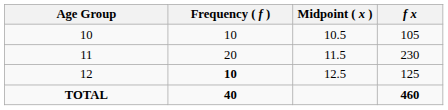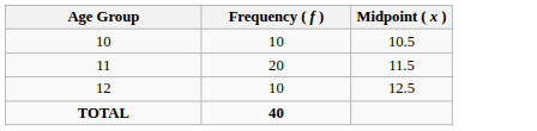- column: f x | 105 | 230 | 125 | 460
12 | Frequency ( f ): bold -> normal
